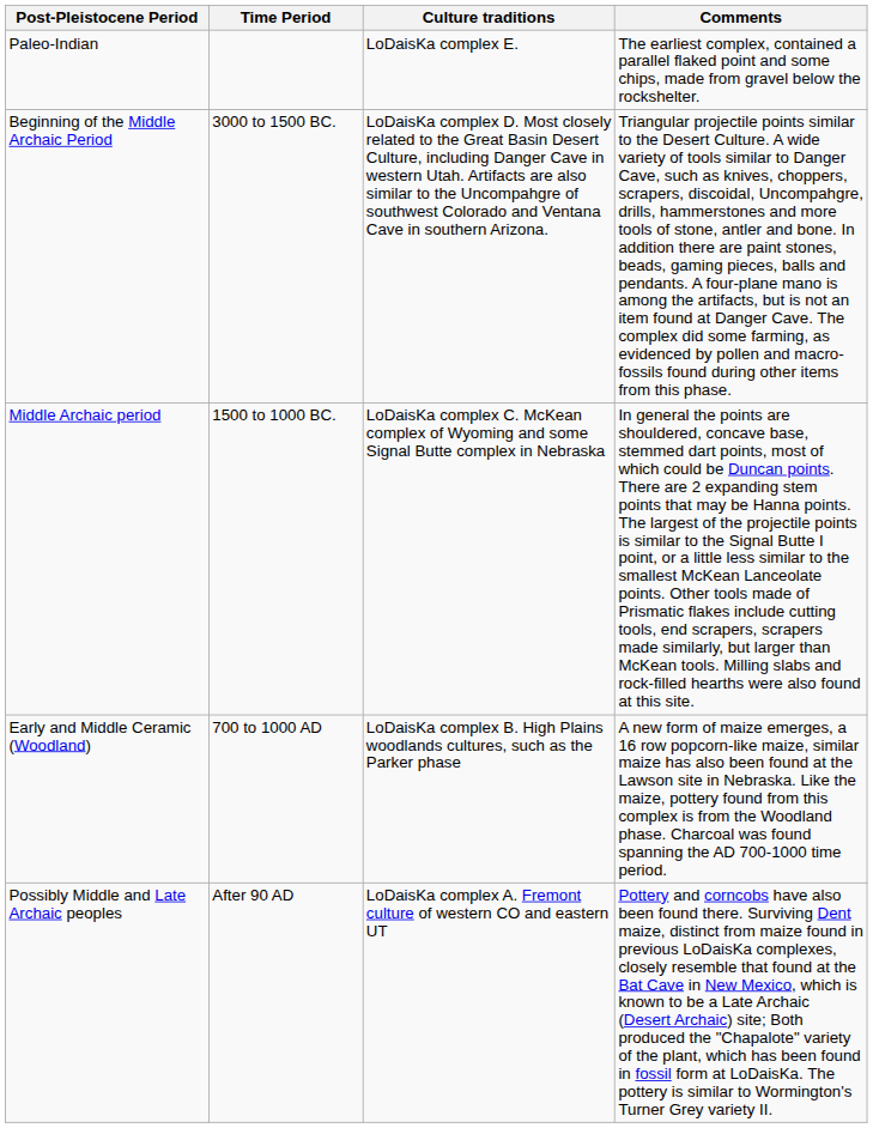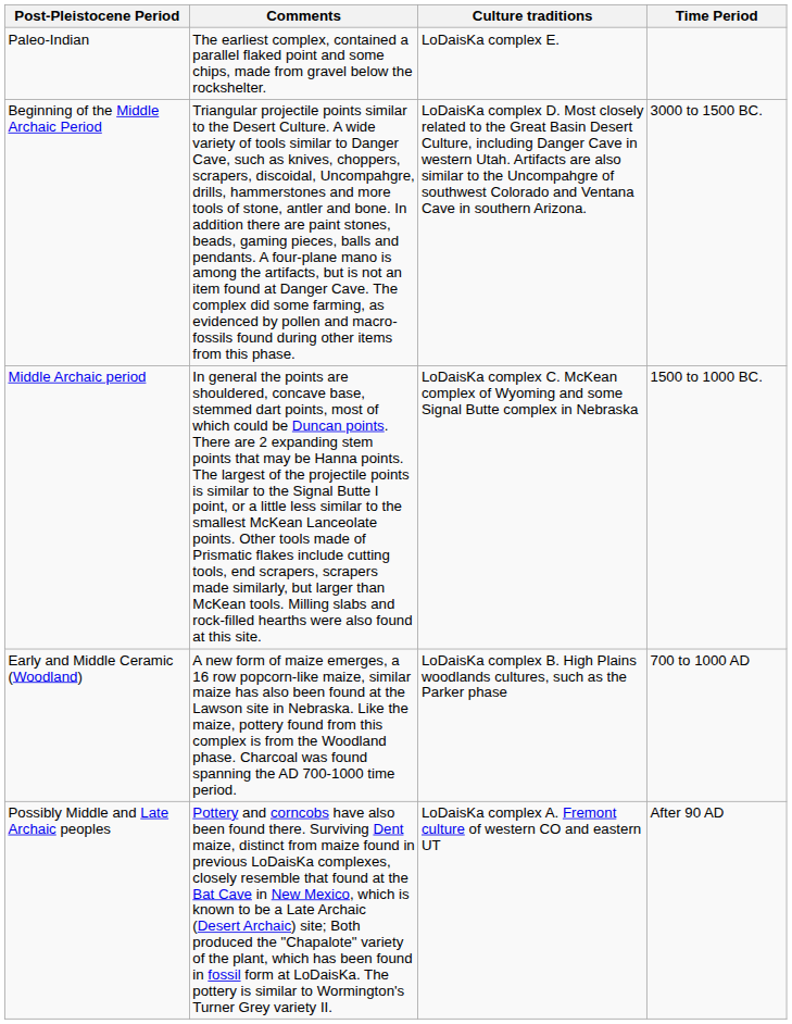columns swapped: Time Period <-> Comments
